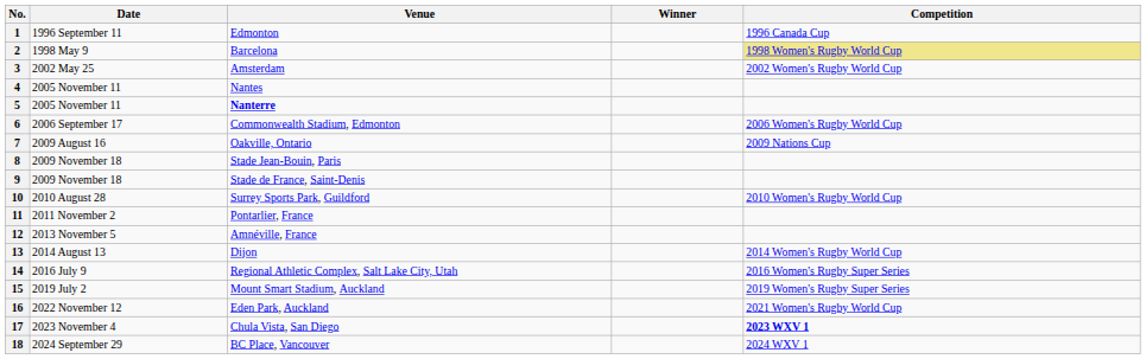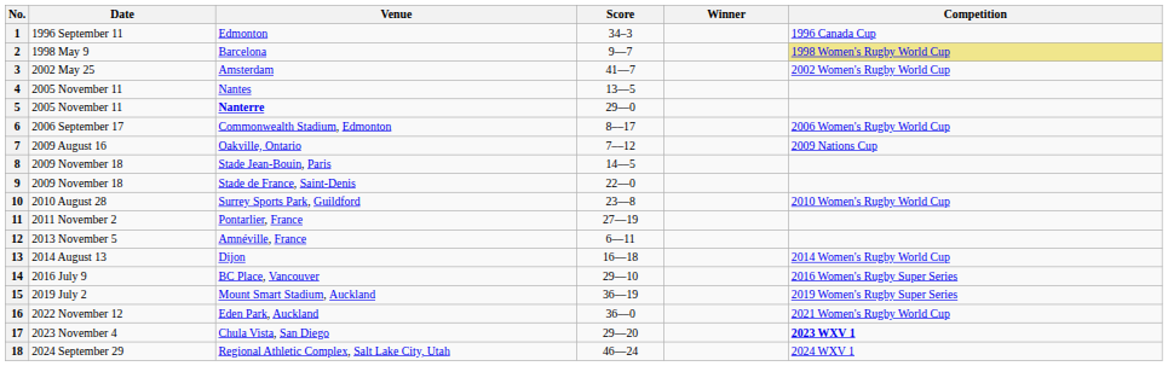+ column: Score | 34–3 | 9––7 | 41––7 | 13––5 | 29––0 | 8––17 | 7––12 | 14––5 | 22––0 | 23––8 | 27––19 | 6––11 | 16––18 | 29––10 | 36––19 | 36––0 | 29––20 | 46––24
14 | Venue: Regional Athletic Complex, Salt Lake City, Utah -> BC Place, Vancouver
18 | Venue: BC Place, Vancouver -> Regional Athletic Complex, Salt Lake City, Utah
